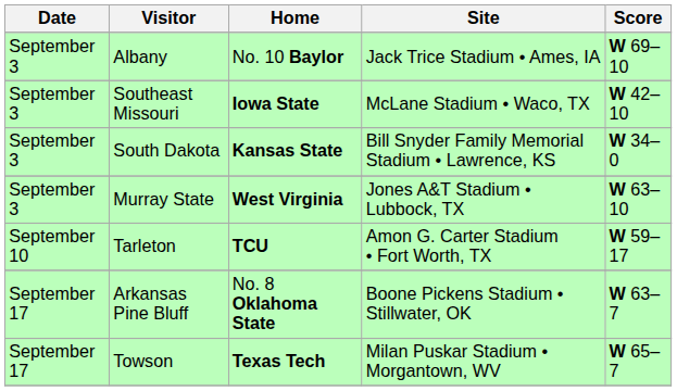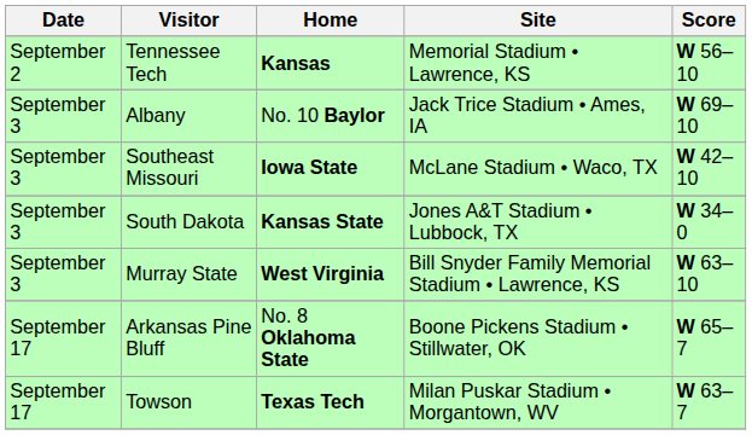+ row: September 2 | Tennessee Tech | Kansas | Memorial Stadium • Lawrence, KS | W 56–10
South Dakota | Site: Bill Snyder Family Memorial Stadium • Lawrence, KS -> Jones A&T Stadium • Lubbock, TX
Murray State | Site: Jones A&T Stadium • Lubbock, TX -> Bill Snyder Family Memorial Stadium • Lawrence, KS
- row: September 10 | Tarleton | TCU | Amon G. Carter Stadium • Fort Worth, TX | W 59–17
Arkansas Pine Bluff | Score: W 63–7 -> W 65–7
Towson | Score: W 65–7 -> W 63–7
